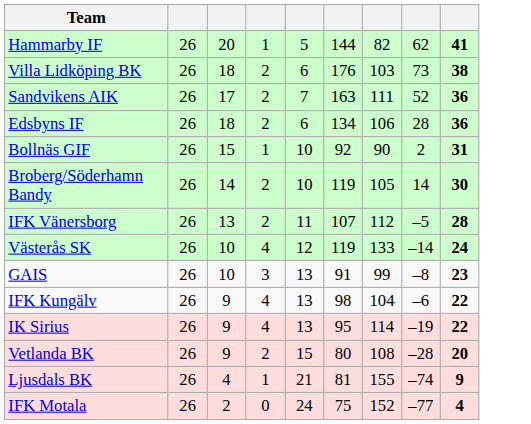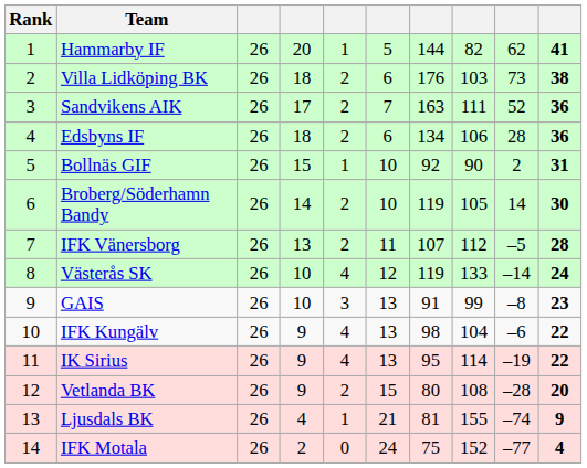+ column: Rank | 1 | 2 | 3 | 4 | 5 | 6 | 7 | 8 | 9 | 10 | 11 | 12 | 13 | 14
